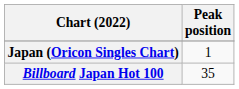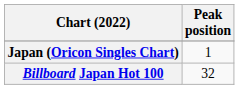Billboard Japan Hot 100 | Peak position: 35 -> 32
